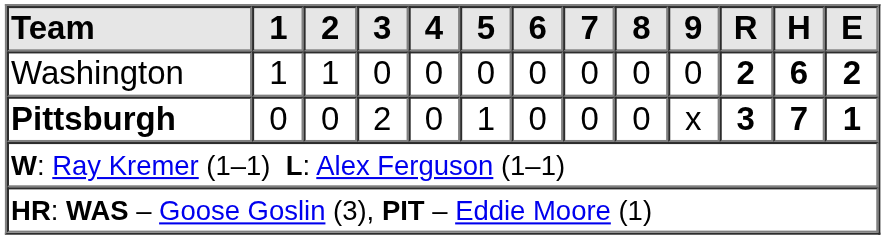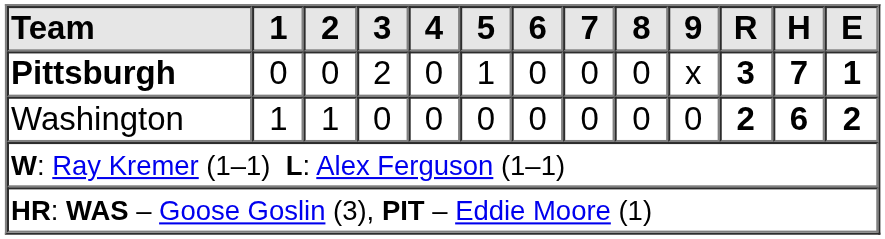rows swapped: Washington <-> Pittsburgh
